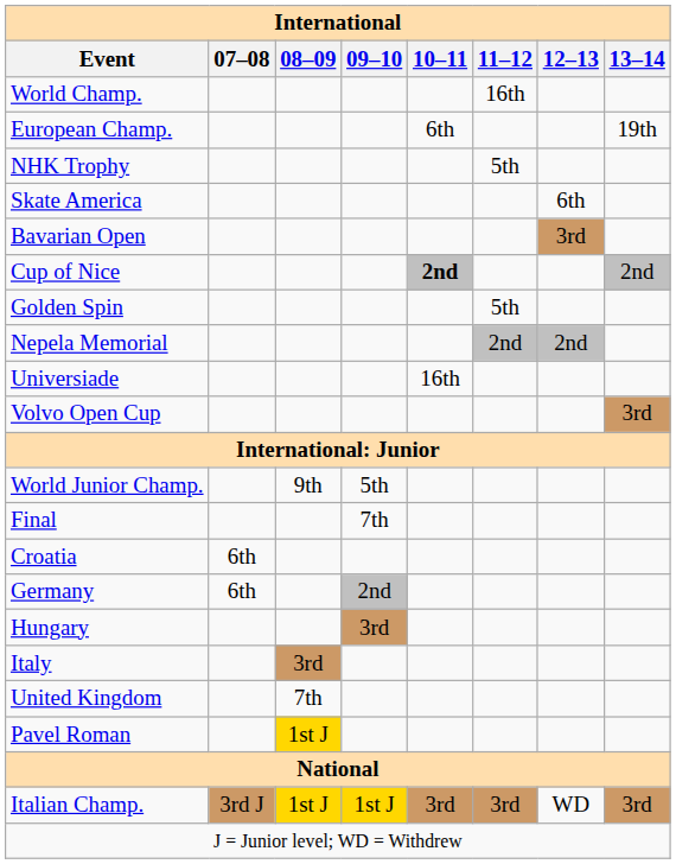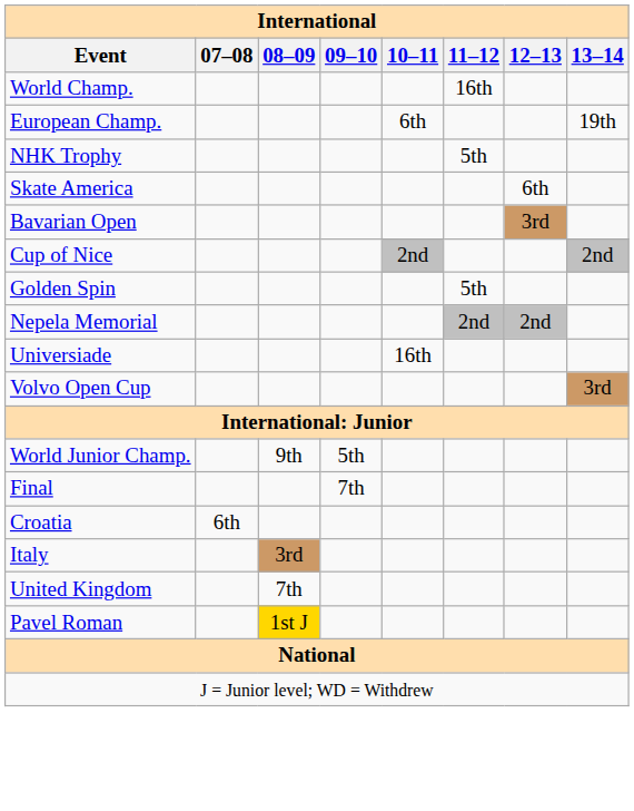Cup of Nice | 10–11: bold -> normal
- row: Germany | 6th | 2nd
- row: Hungary | 3rd
- row: Italian Champ. | 3rd J | 1st J | 1st J | 3rd | 3rd | WD | 3rd
